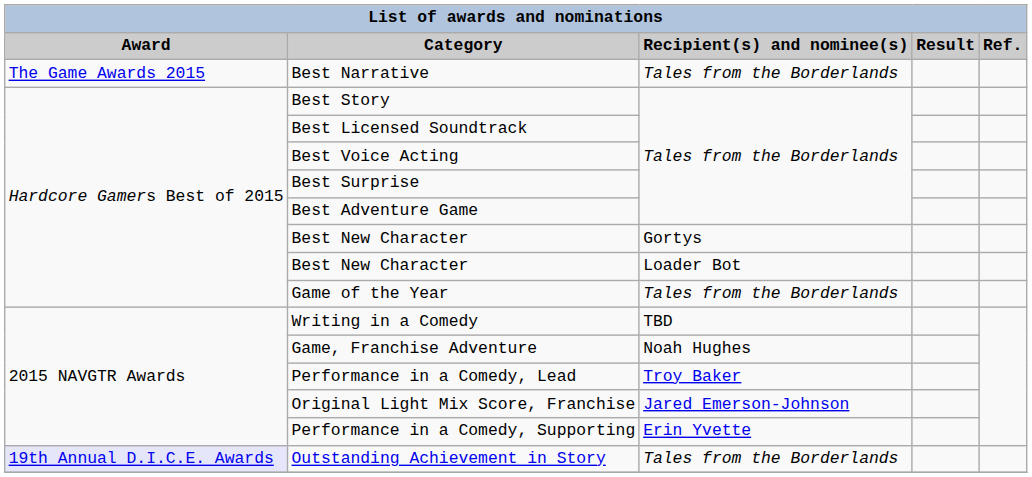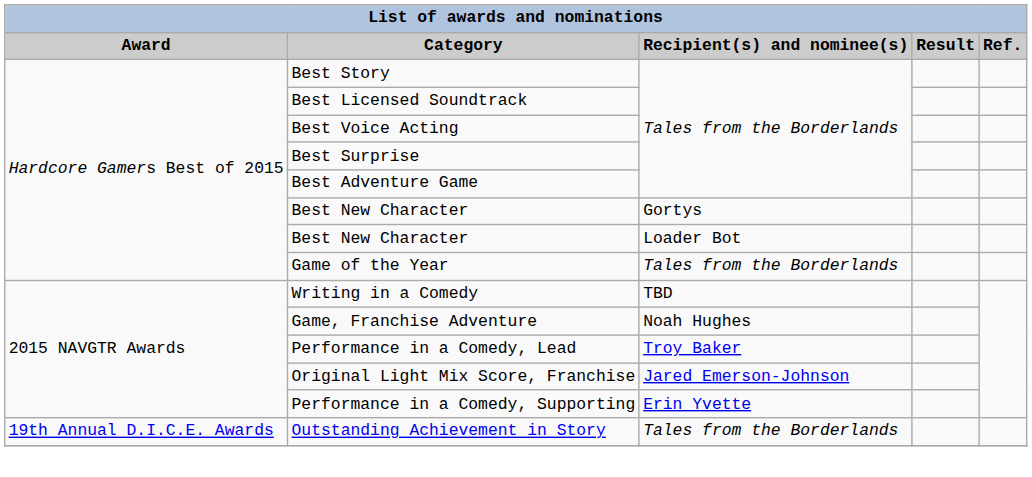- row: The Game Awards 2015 | Best Narrative | Tales from the Borderlands
Outstanding Achievement in Story | Award: lavender background -> no background
